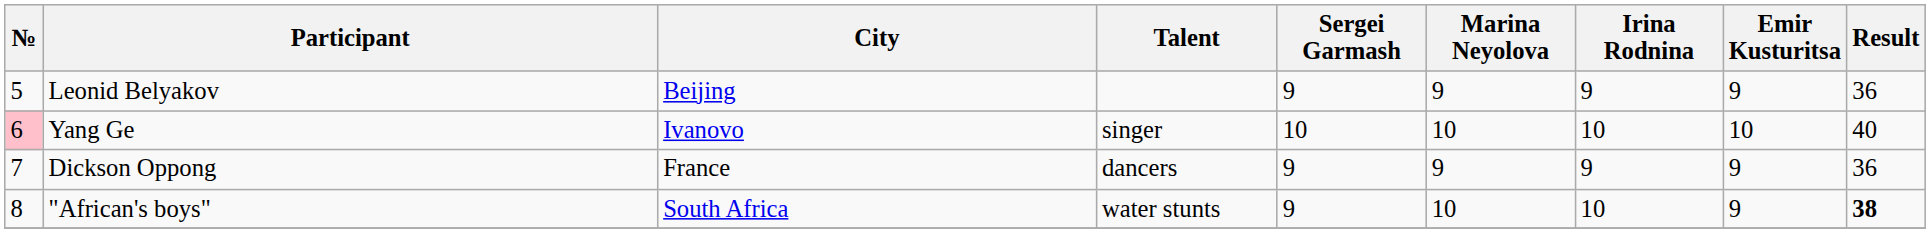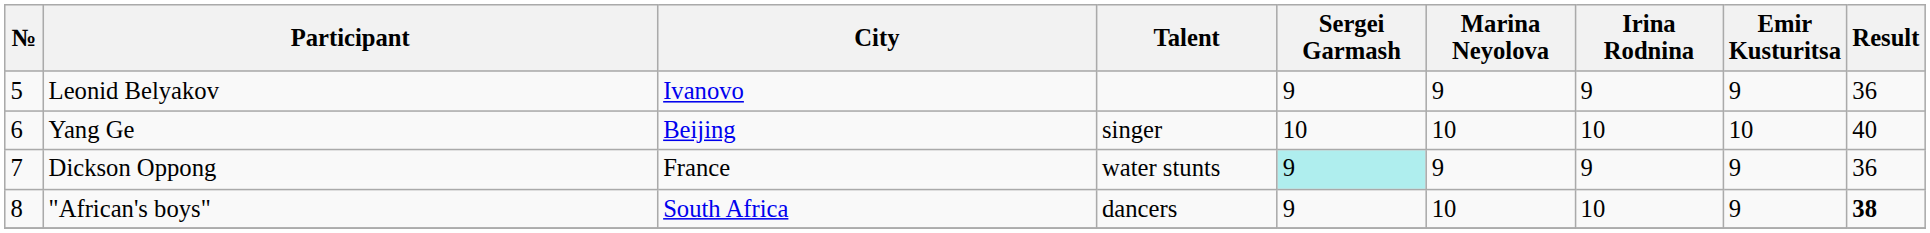Leonid Belyakov | City: Beijing -> Ivanovo
Yang Ge | №: pink background -> no background
Yang Ge | City: Ivanovo -> Beijing
Dickson Oppong | Talent: dancers -> water stunts
Dickson Oppong | Sergei Garmash: no background -> paleturquoise background
"African's boys" | Talent: water stunts -> dancers
